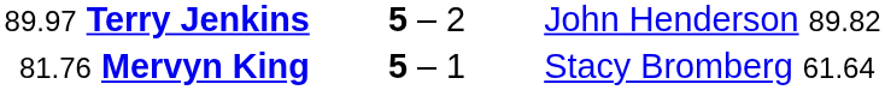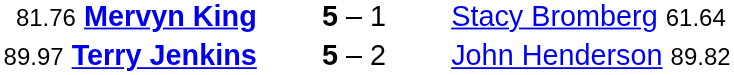rows swapped: 81.76 Mervyn King <-> 89.97 Terry Jenkins
